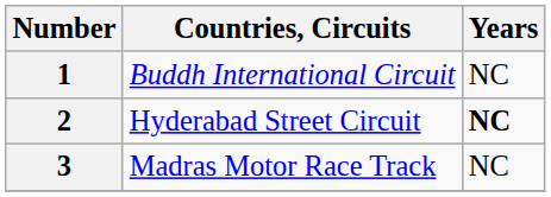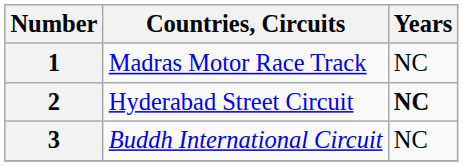1 | Countries, Circuits: Buddh International Circuit -> Madras Motor Race Track
3 | Countries, Circuits: Madras Motor Race Track -> Buddh International Circuit
